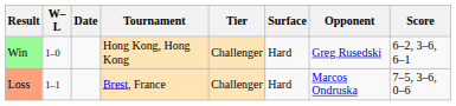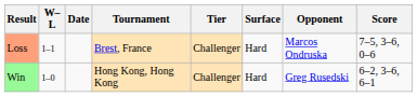rows swapped: Win <-> Loss
